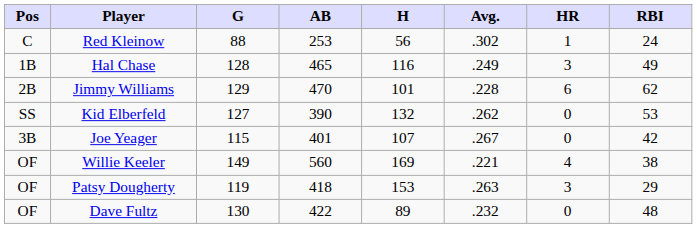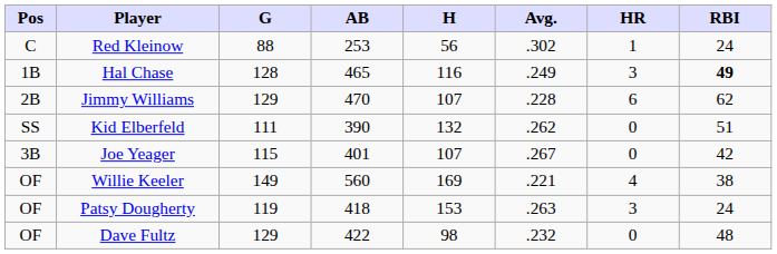Hal Chase | RBI: normal -> bold
Jimmy Williams | H: 101 -> 107
Kid Elberfeld | G: 127 -> 111
Kid Elberfeld | RBI: 53 -> 51
Patsy Dougherty | RBI: 29 -> 24
Dave Fultz | G: 130 -> 129
Dave Fultz | H: 89 -> 98
